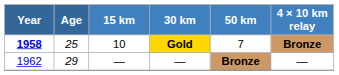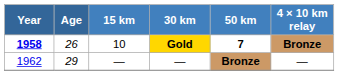Gold | Age: 25 -> 26
Gold | 50 km: normal -> bold
